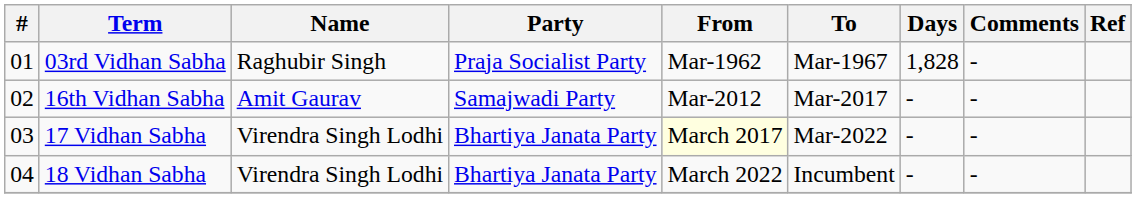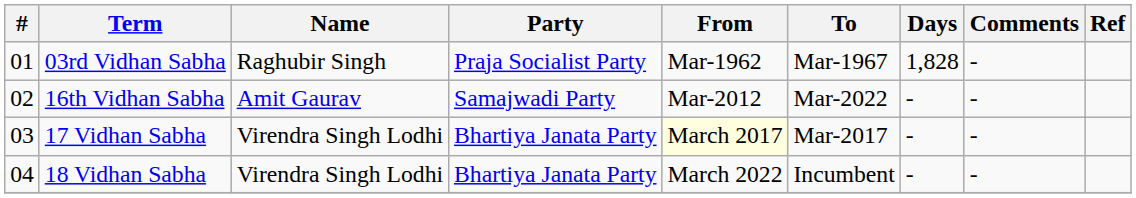16th Vidhan Sabha | To: Mar-2017 -> Mar-2022
17 Vidhan Sabha | To: Mar-2022 -> Mar-2017
